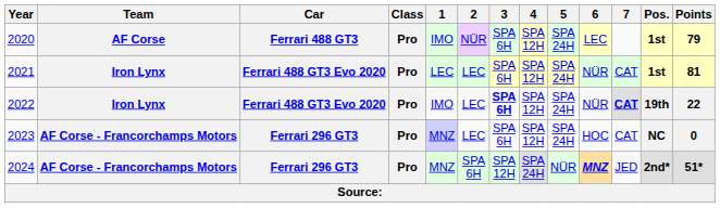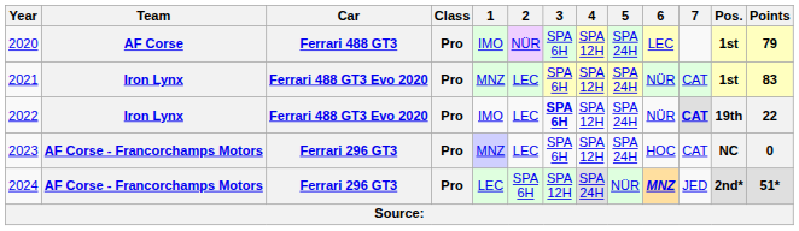2021 | 1: LEC -> MNZ
2021 | Points: 81 -> 83
2024 | 1: MNZ -> LEC
